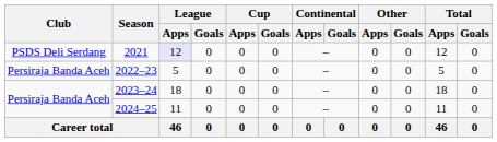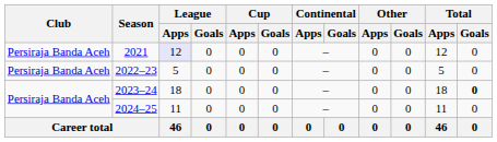2021 | Club: PSDS Deli Serdang -> Persiraja Banda Aceh
2023–24 | Total / Goals: normal -> bold
